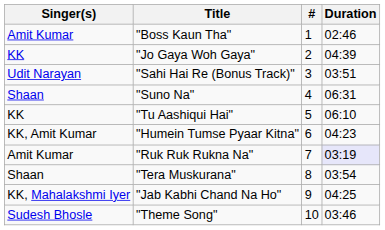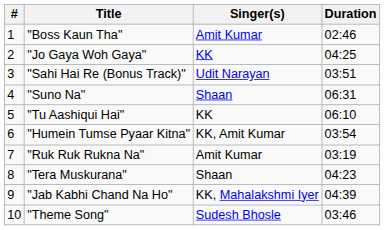columns swapped: # <-> Singer(s)
"Jo Gaya Woh Gaya" | Duration: 04:39 -> 04:25
"Humein Tumse Pyaar Kitna" | Duration: 04:23 -> 03:54
"Ruk Ruk Rukna Na" | Duration: lavender background -> no background
"Tera Muskurana" | Duration: 03:54 -> 04:23
"Jab Kabhi Chand Na Ho" | Duration: 04:25 -> 04:39
